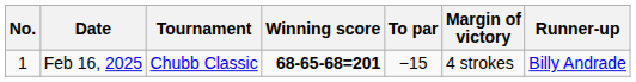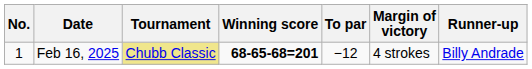Feb 16, 2025 | Tournament: no background -> khaki background
Feb 16, 2025 | To par: −15 -> −12
